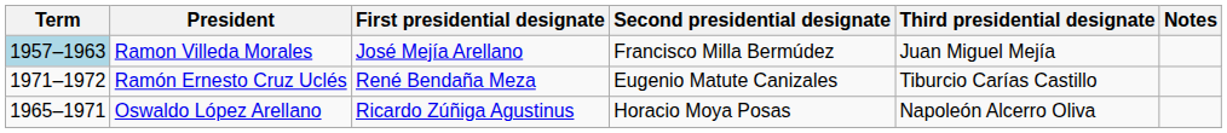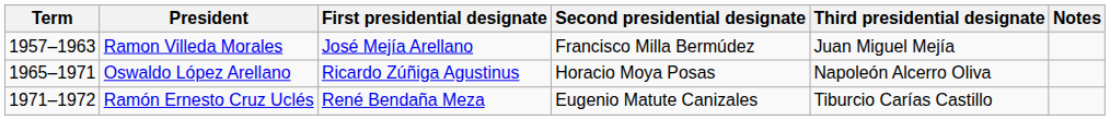Ramon Villeda Morales | Term: lightblue background -> no background
rows swapped: Oswaldo López Arellano <-> Ramón Ernesto Cruz Uclés
